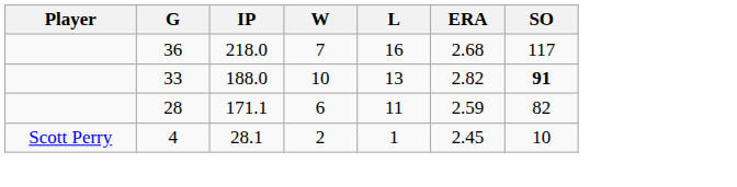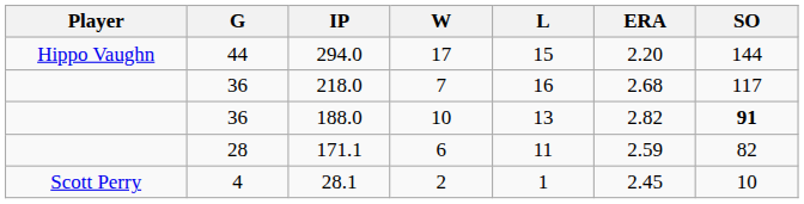+ row: Hippo Vaughn | 44 | 294.0 | 17 | 15 | 2.20 | 144
188.0 | G: 33 -> 36
